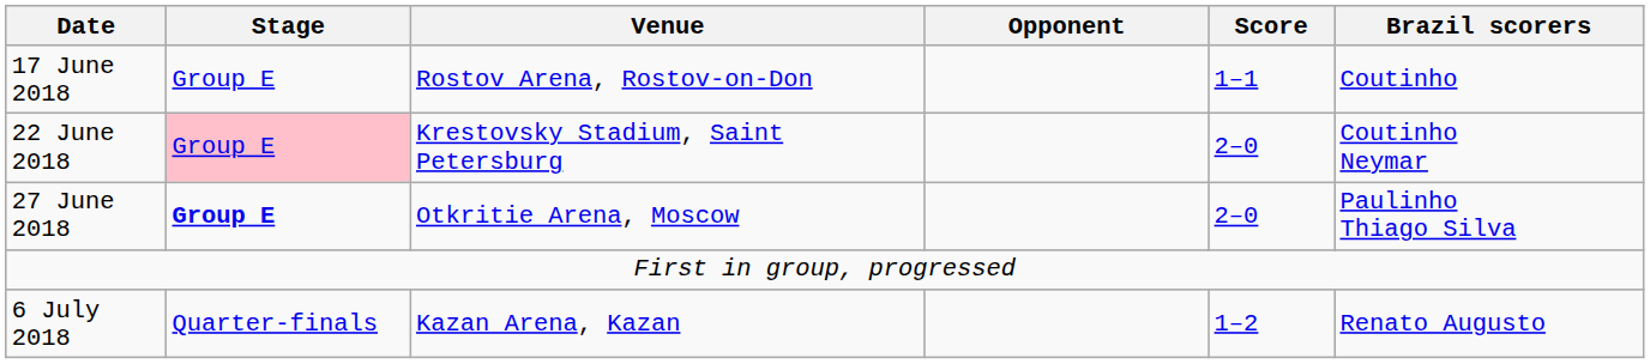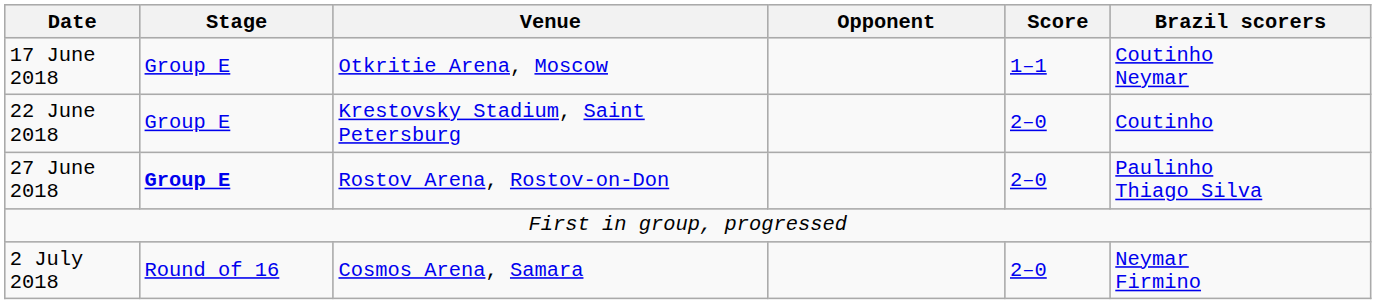17 June 2018 | Venue: Rostov Arena, Rostov-on-Don -> Otkritie Arena, Moscow
17 June 2018 | Brazil scorers: Coutinho -> Coutinho Neymar
22 June 2018 | Stage: pink background -> no background
22 June 2018 | Brazil scorers: Coutinho Neymar -> Coutinho
27 June 2018 | Venue: Otkritie Arena, Moscow -> Rostov Arena, Rostov-on-Don
+ row: 2 July 2018 | Round of 16 | Cosmos Arena, Samara | 2–0 | Neymar Firmino
- row: 6 July 2018 | Quarter-finals | Kazan Arena, Kazan | 1–2 | Renato Augusto
